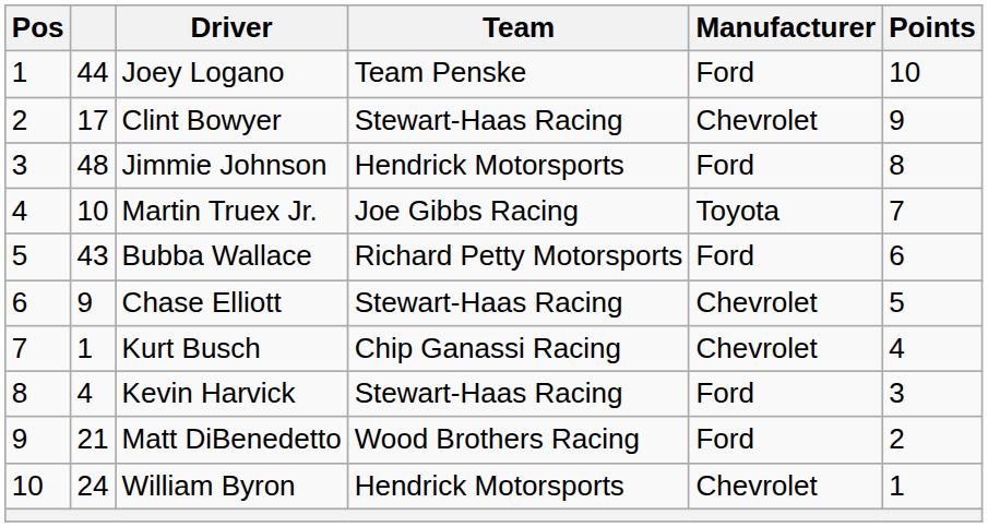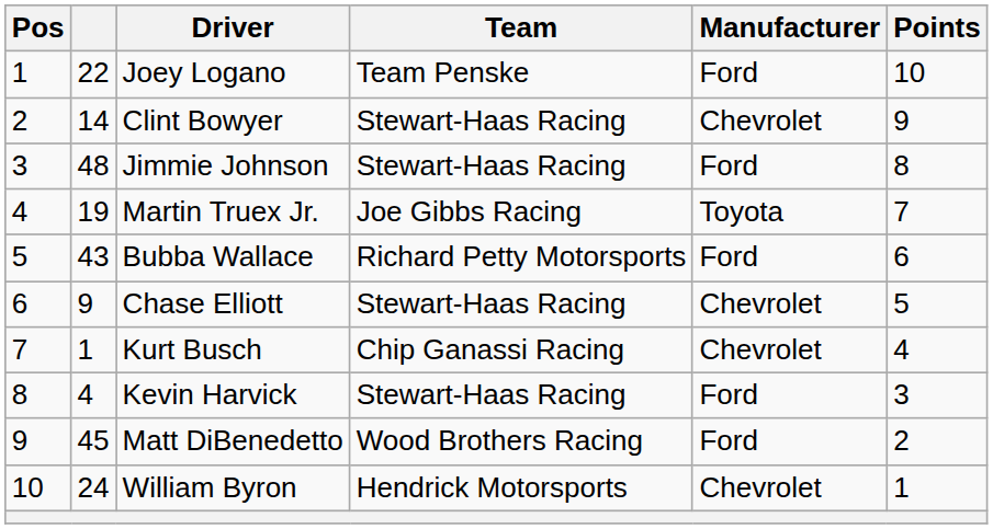Joey Logano | column 2: 44 -> 22
Clint Bowyer | column 2: 17 -> 14
Jimmie Johnson | Team: Hendrick Motorsports -> Stewart-Haas Racing
Martin Truex Jr. | column 2: 10 -> 19
Matt DiBenedetto | column 2: 21 -> 45
